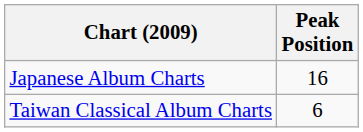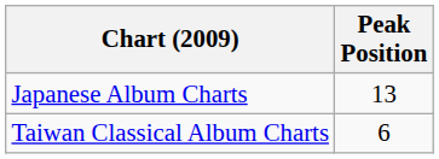Japanese Album Charts | Peak Position: 16 -> 13
